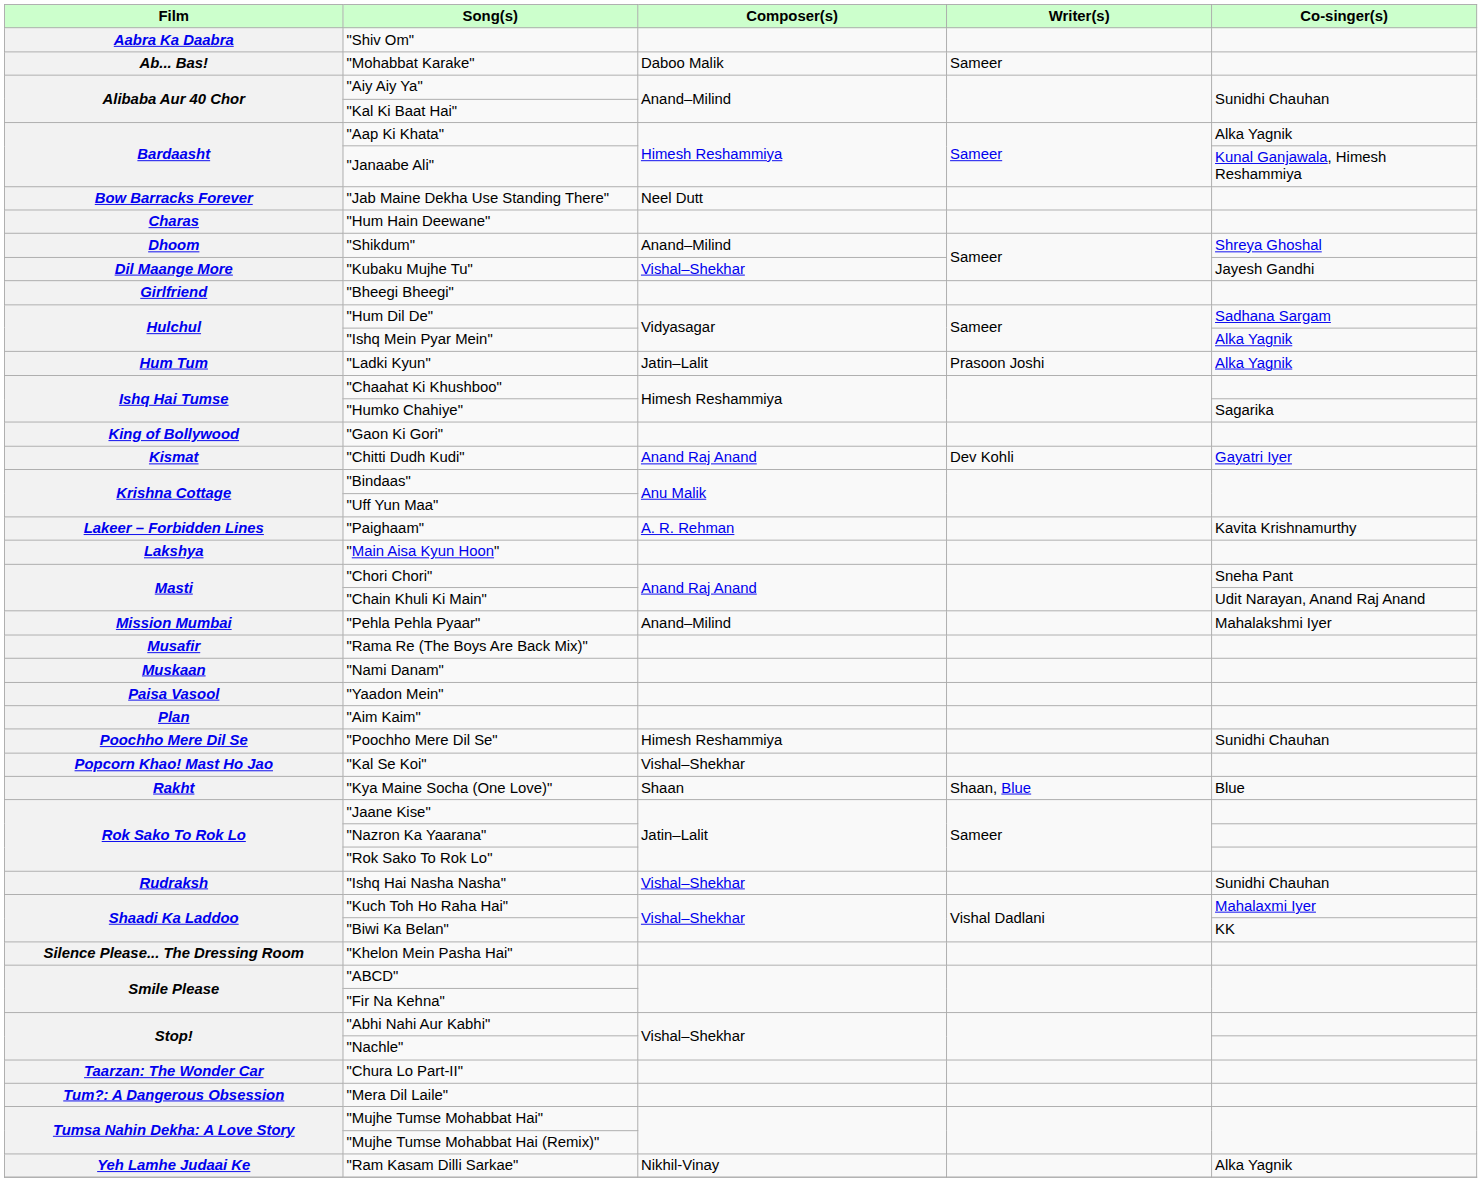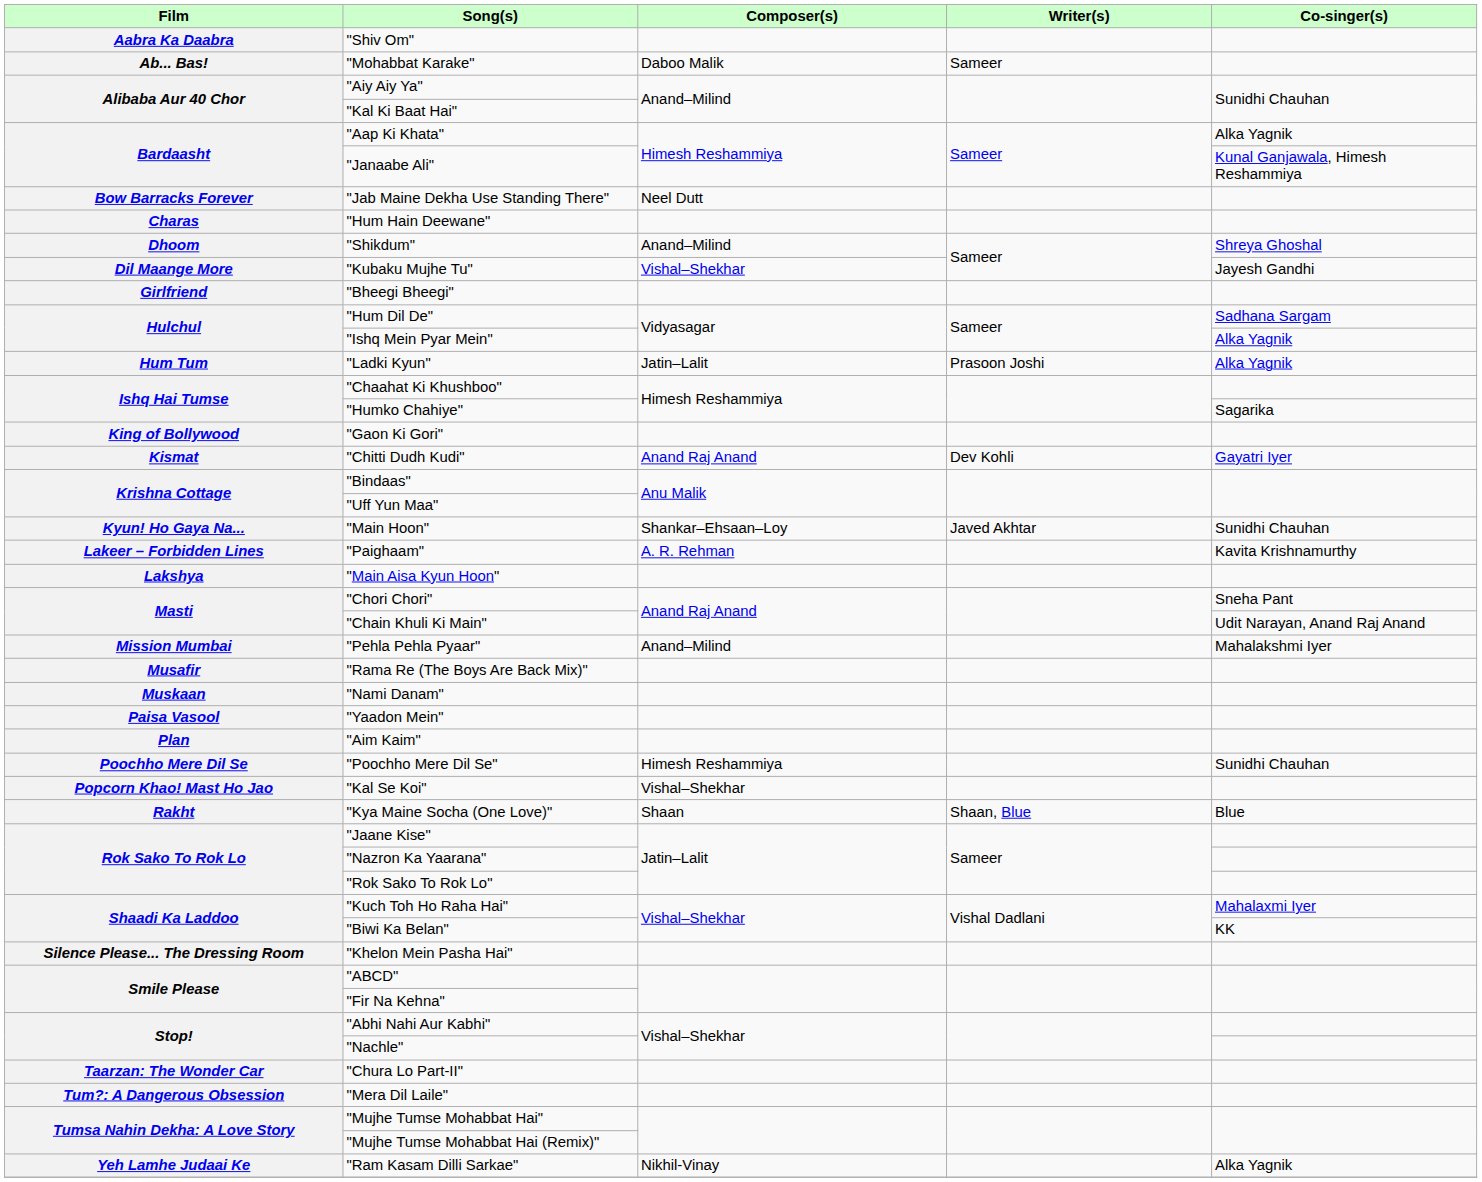+ row: Kyun! Ho Gaya Na... | "Main Hoon" | Shankar–Ehsaan–Loy | Javed Akhtar | Sunidhi Chauhan
- row: Rudraksh | "Ishq Hai Nasha Nasha" | Vishal–Shekhar | Sunidhi Chauhan
